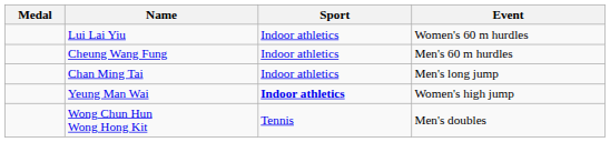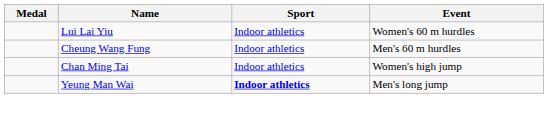Chan Ming Tai | Event: Men's long jump -> Women's high jump
Yeung Man Wai | Event: Women's high jump -> Men's long jump
- row: Wong Chun Hun Wong Hong Kit | Tennis | Men's doubles
